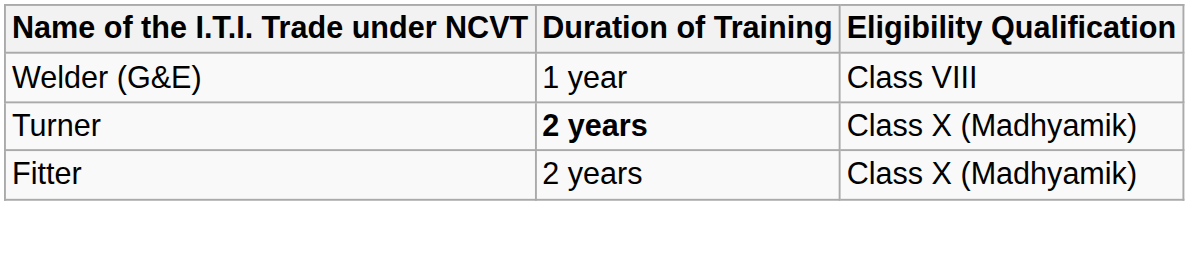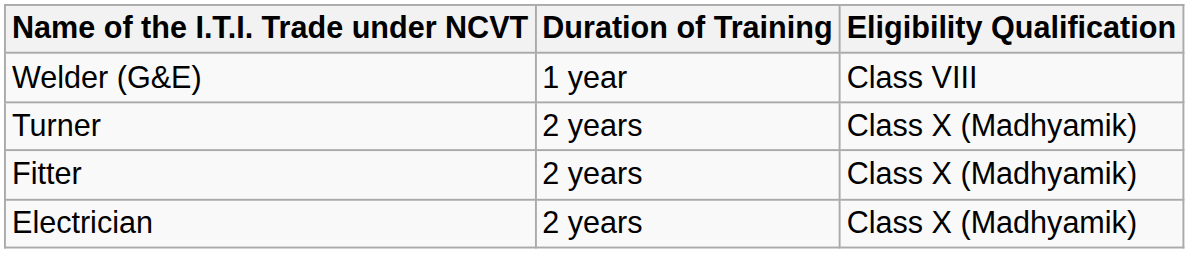Turner | Duration of Training: bold -> normal
+ row: Electrician | 2 years | Class X (Madhyamik)
